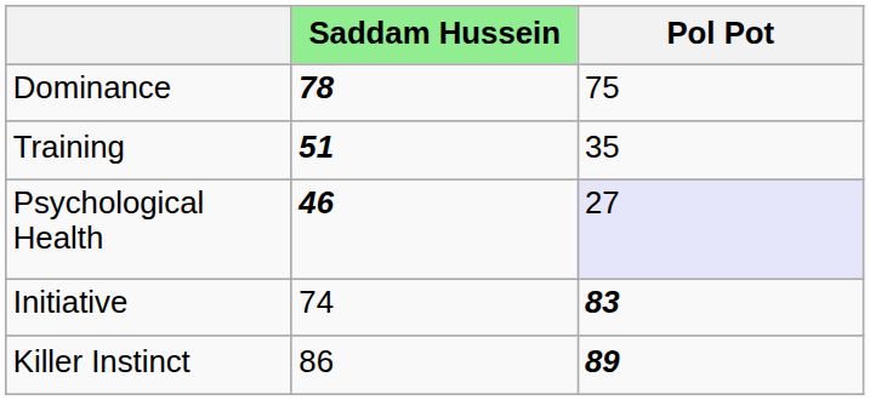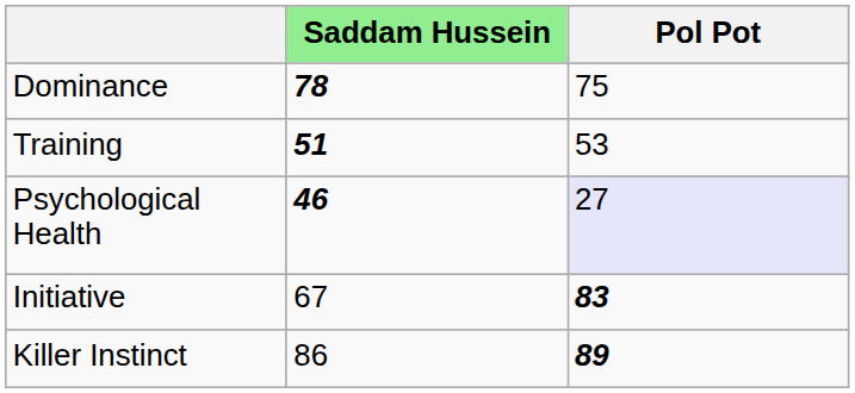Training | Pol Pot: 35 -> 53
Initiative | Saddam Hussein: 74 -> 67
